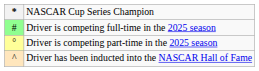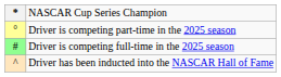rows swapped: Driver is competing full-time in the 2025 season <-> Driver is competing part-time in the 2025 season
